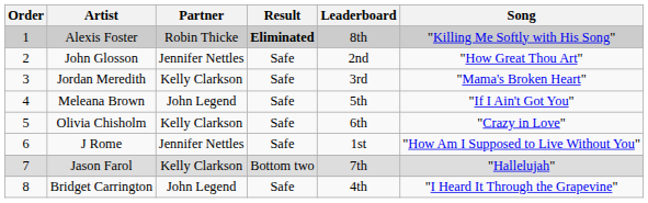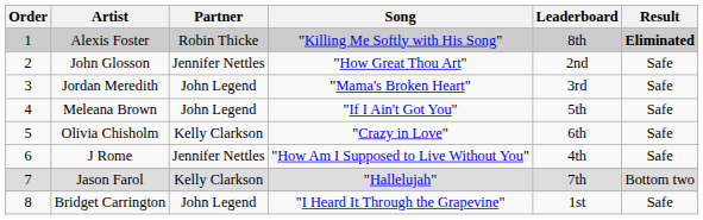columns swapped: Song <-> Result
Jordan Meredith | Partner: Kelly Clarkson -> John Legend
J Rome | Leaderboard: 1st -> 4th
Bridget Carrington | Leaderboard: 4th -> 1st
